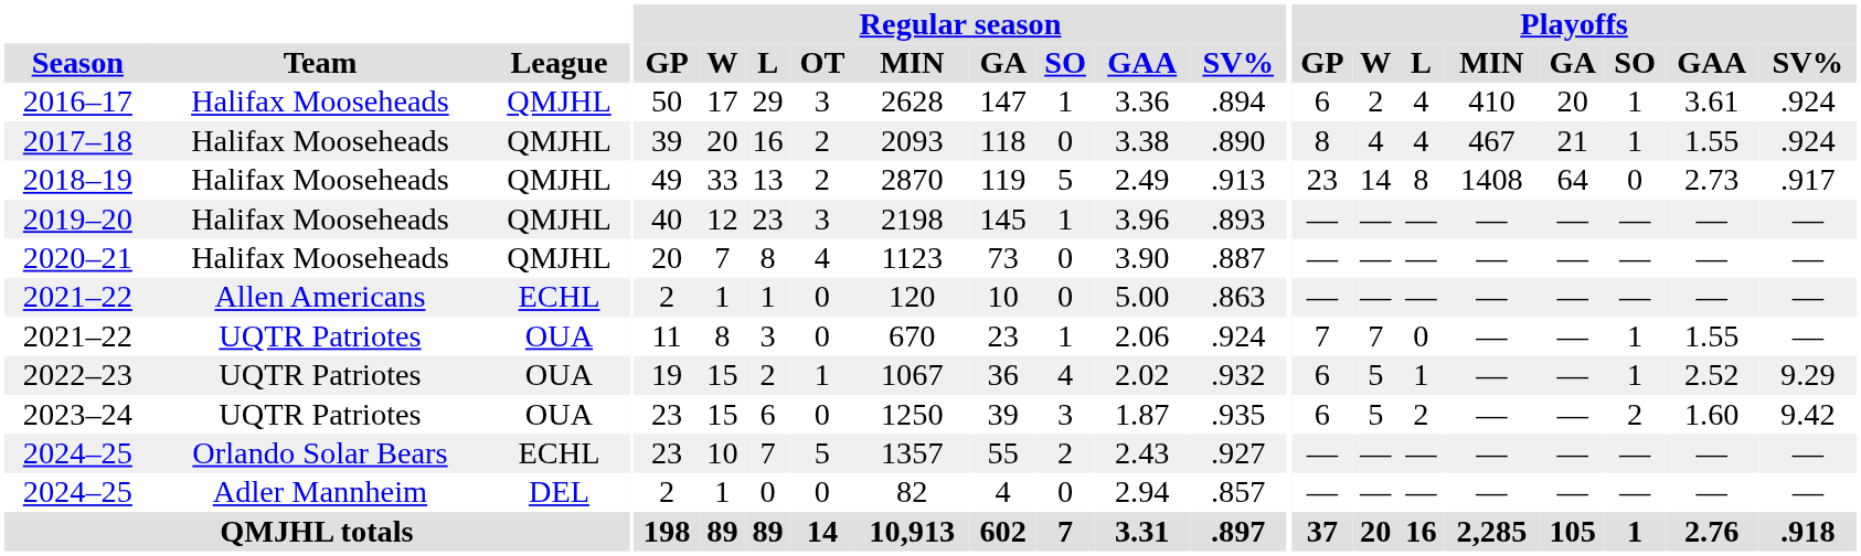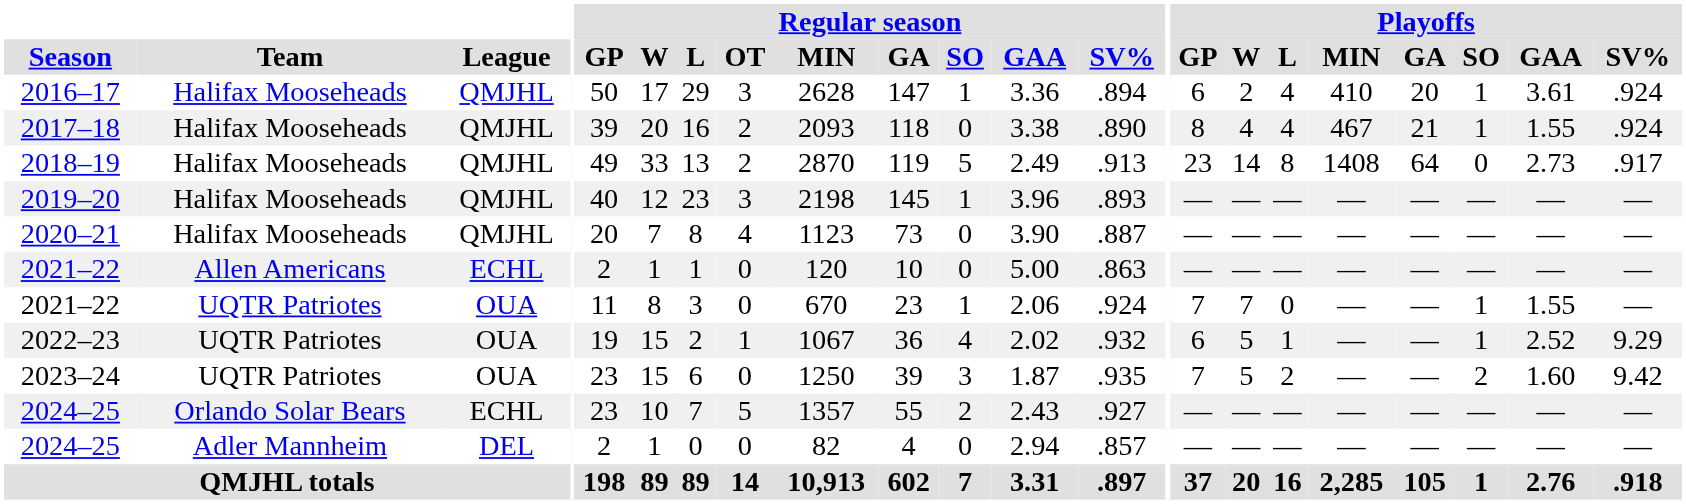2023–24 | Playoffs / GP: 6 -> 7
